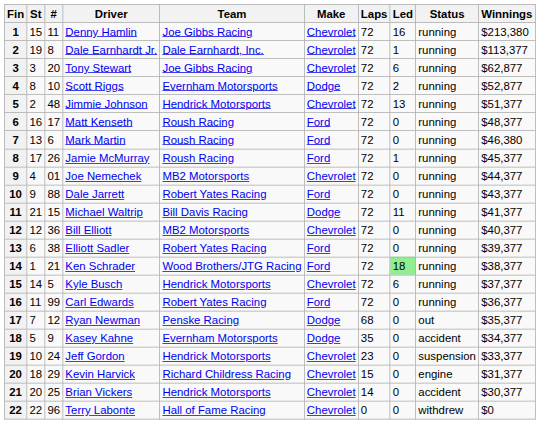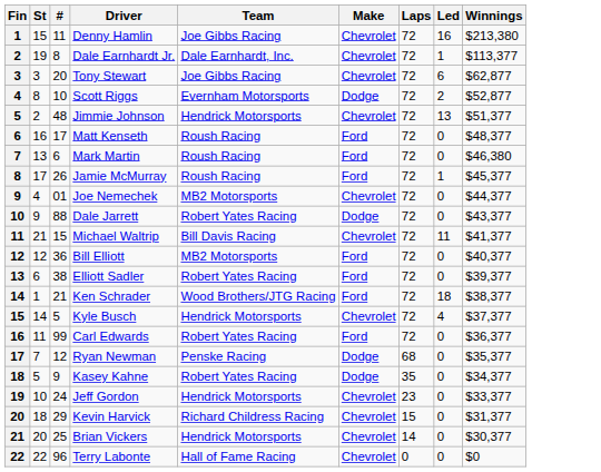- column: Status | running | running | running | running | running | running | running | running | running | running | running | running | running | running | running | running | out | accident | suspension | engine | accident | withdrew
Dale Jarrett | Make: Ford -> Dodge
Michael Waltrip | Make: Dodge -> Chevrolet
Bill Elliott | Make: Chevrolet -> Ford
Ken Schrader | Led: lightgreen background -> no background
Kyle Busch | Led: 6 -> 4
Kasey Kahne | Team: Evernham Motorsports -> Robert Yates Racing
